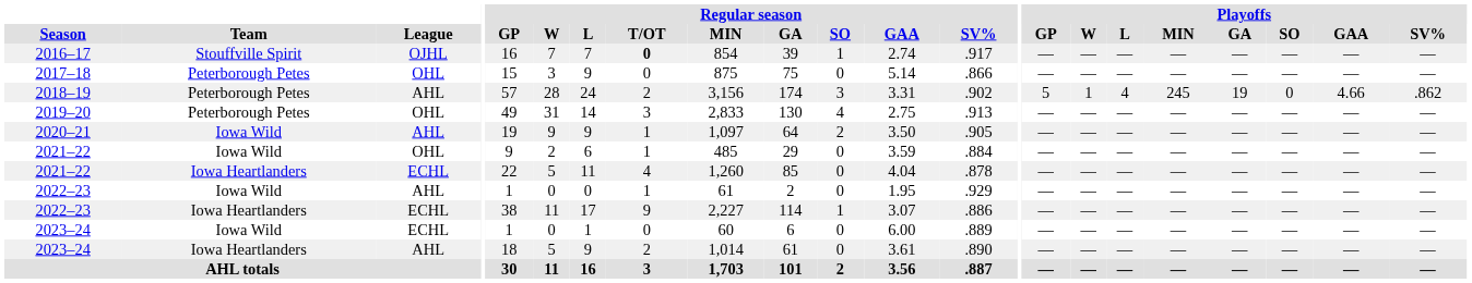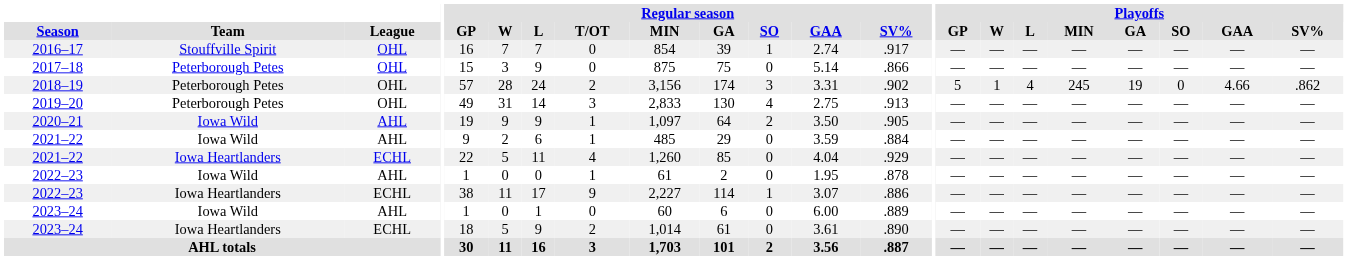2016–17 | League: OJHL -> OHL
2016–17 | Regular season / T/OT: bold -> normal
2018–19 | League: AHL -> OHL
2021–22 / Iowa Wild | League: OHL -> AHL
2021–22 / Iowa Heartlanders | Regular season / SV%: .878 -> .929
2022–23 / Iowa Wild | Regular season / SV%: .929 -> .878
2023–24 / Iowa Wild | League: ECHL -> AHL
2023–24 / Iowa Heartlanders | League: AHL -> ECHL
